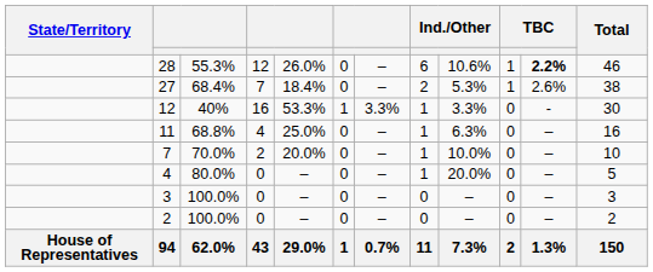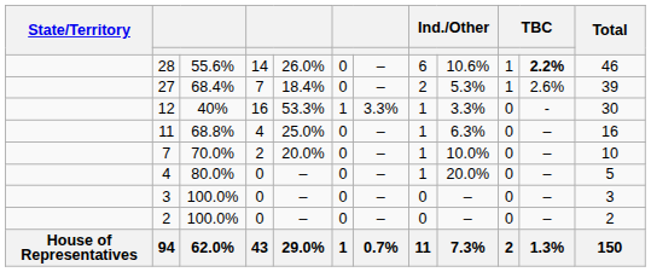28 | column 3: 55.3% -> 55.6%
28 | column 4: 12 -> 14
27 | Total: 38 -> 39
